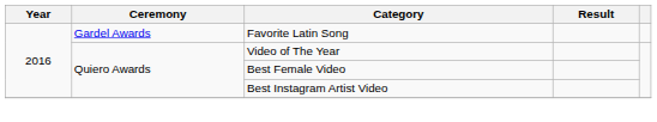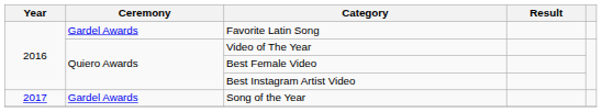+ row: 2017 | Gardel Awards | Song of the Year
